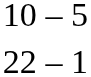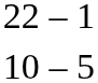rows swapped: 22 – 1 <-> 10 – 5
